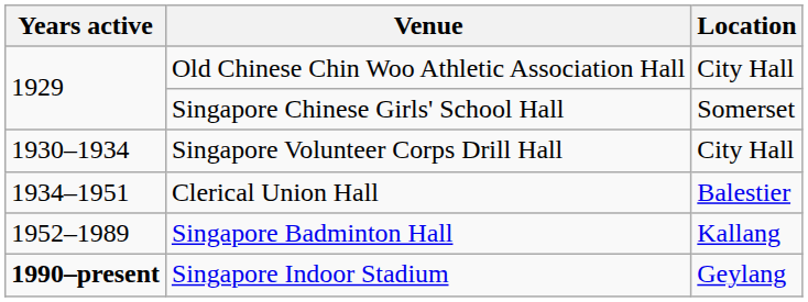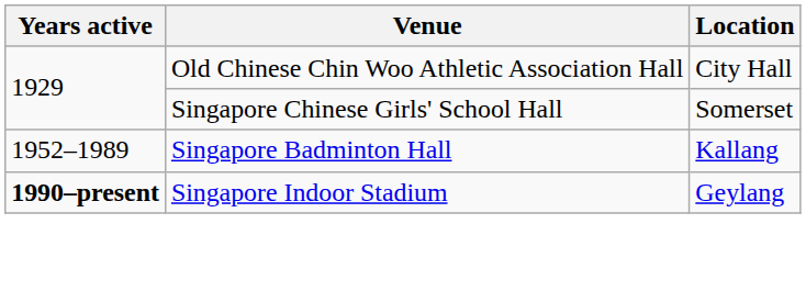- row: 1930–1934 | Singapore Volunteer Corps Drill Hall | City Hall
- row: 1934–1951 | Clerical Union Hall | Balestier
